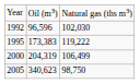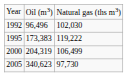1992 | column 2: 96,596 -> 96,496
2005 | column 3: 98,750 -> 97,730
